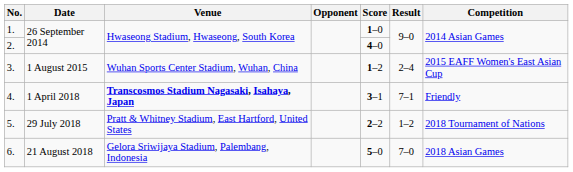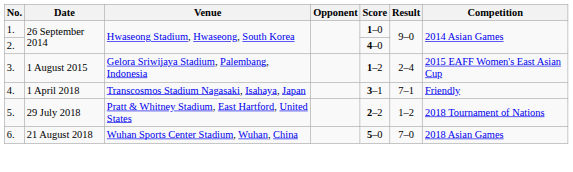3. | Venue: Wuhan Sports Center Stadium, Wuhan, China -> Gelora Sriwijaya Stadium, Palembang, Indonesia
4. | Venue: bold -> normal
6. | Venue: Gelora Sriwijaya Stadium, Palembang, Indonesia -> Wuhan Sports Center Stadium, Wuhan, China
